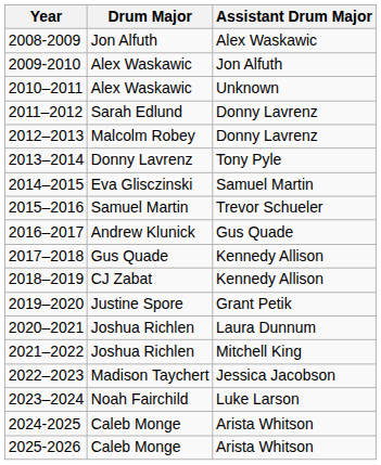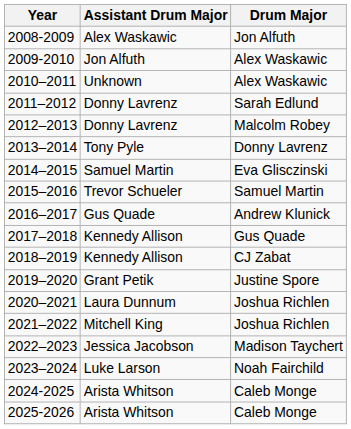columns swapped: Drum Major <-> Assistant Drum Major
